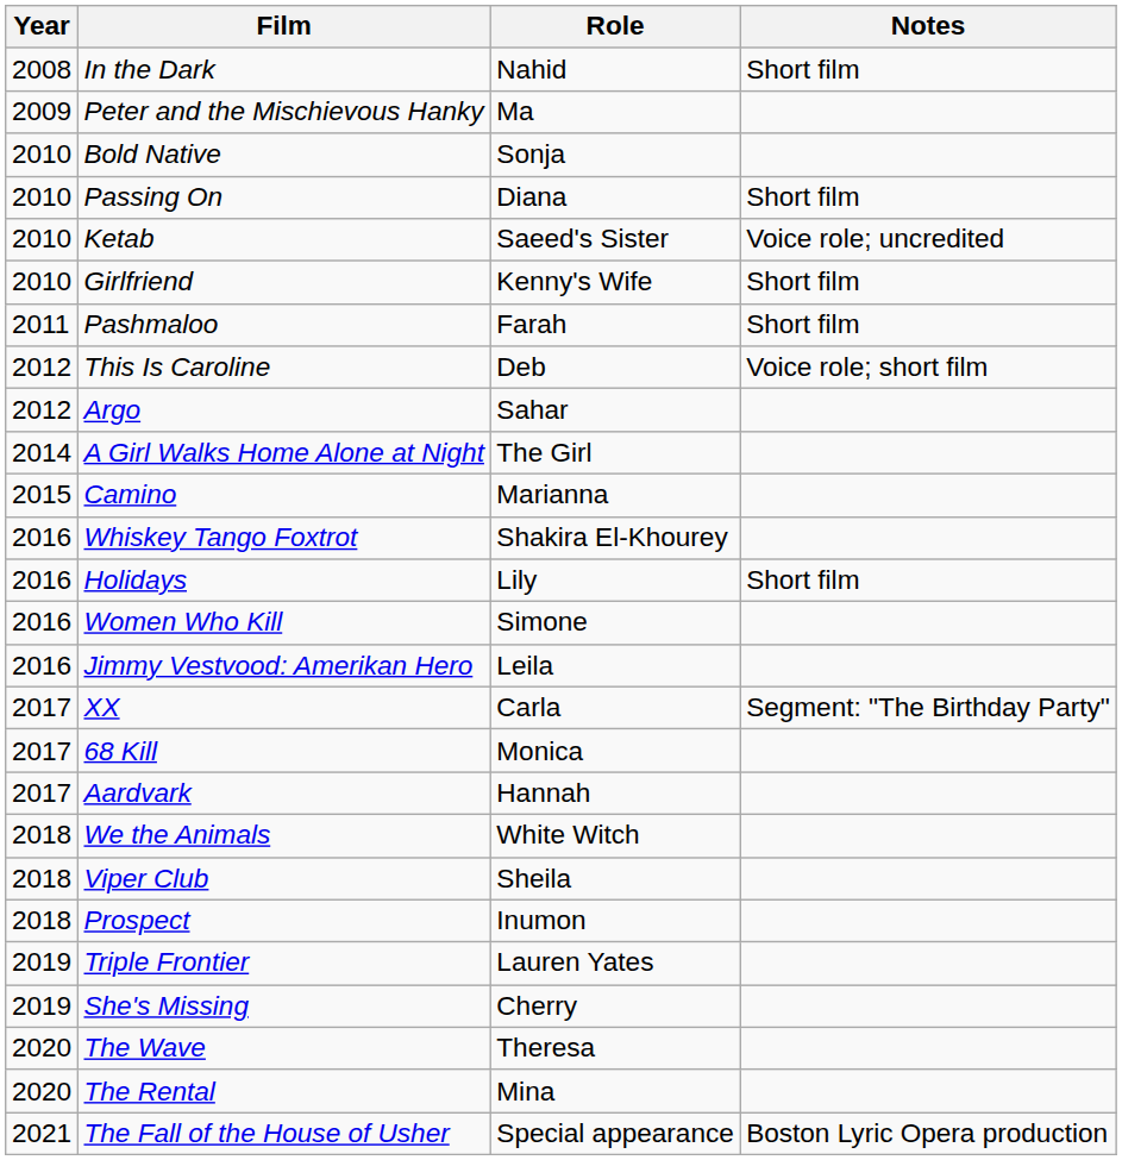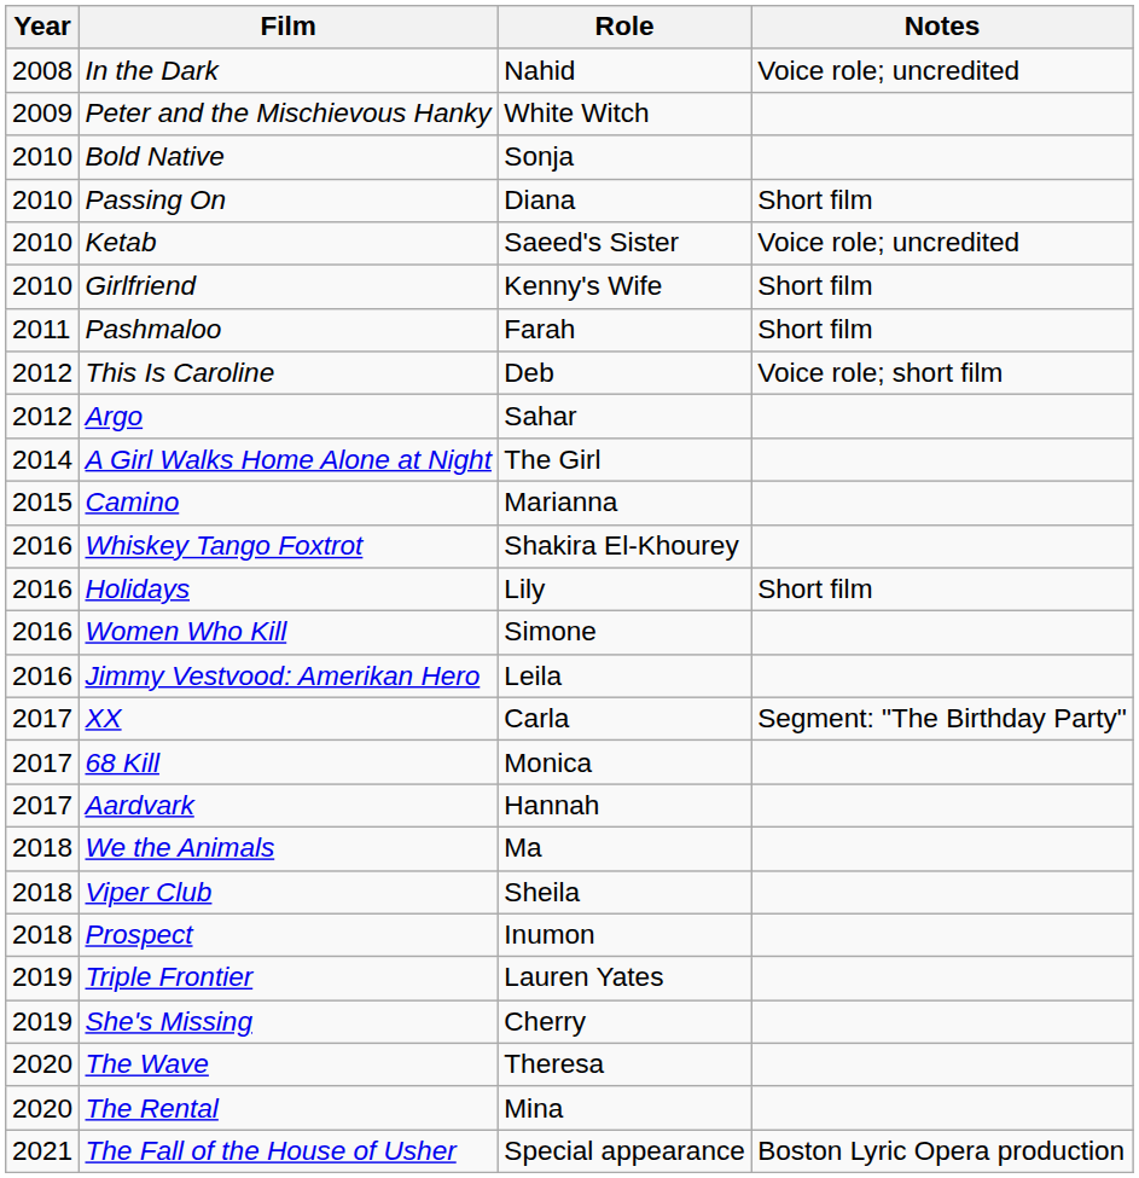In the Dark | Notes: Short film -> Voice role; uncredited
Peter and the Mischievous Hanky | Role: Ma -> White Witch
We the Animals | Role: White Witch -> Ma
